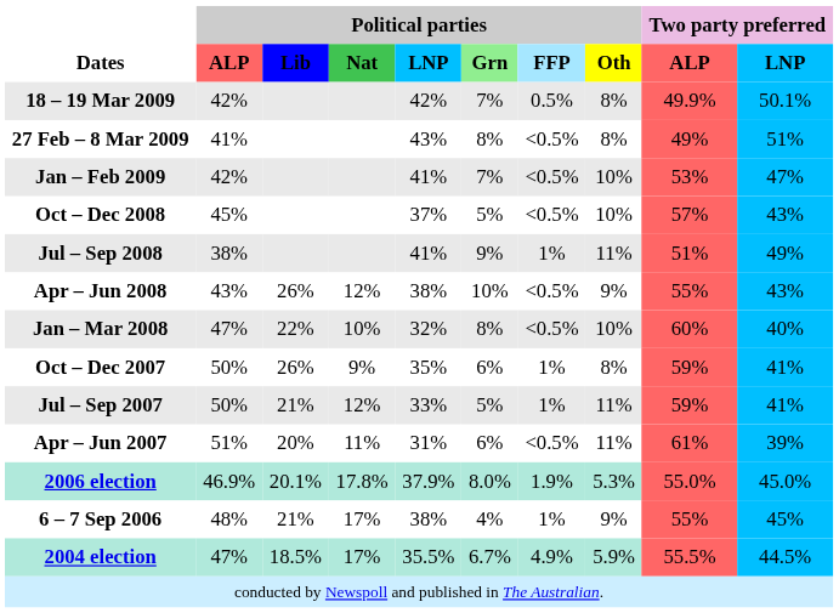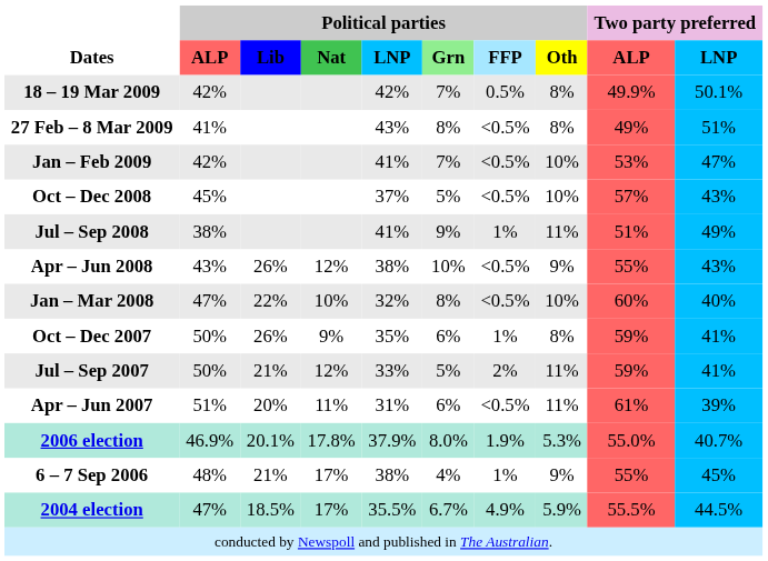Jul – Sep 2007 | Political parties / FFP: 1% -> 2%
2006 election | Two party preferred / LNP: 45.0% -> 40.7%
